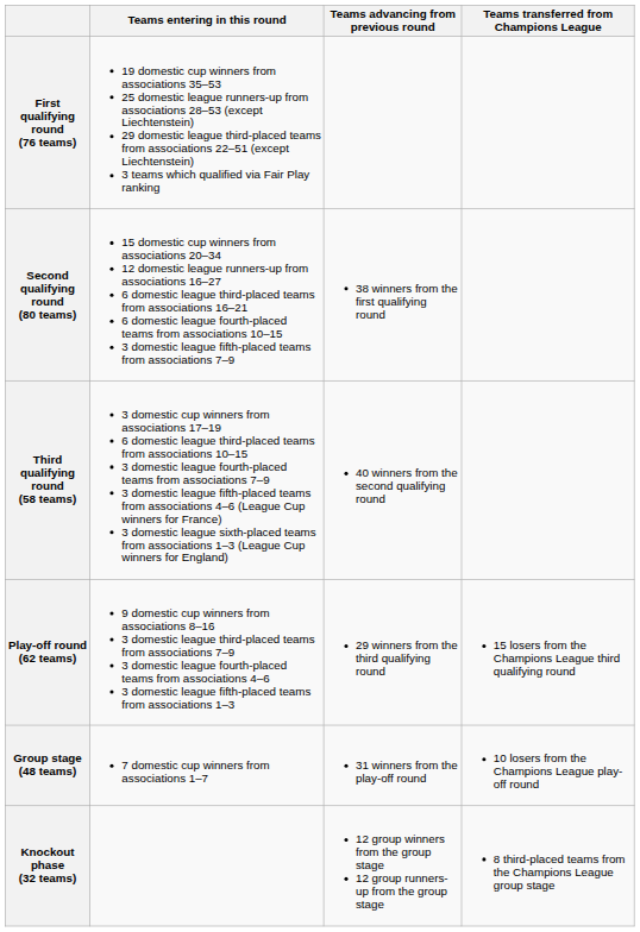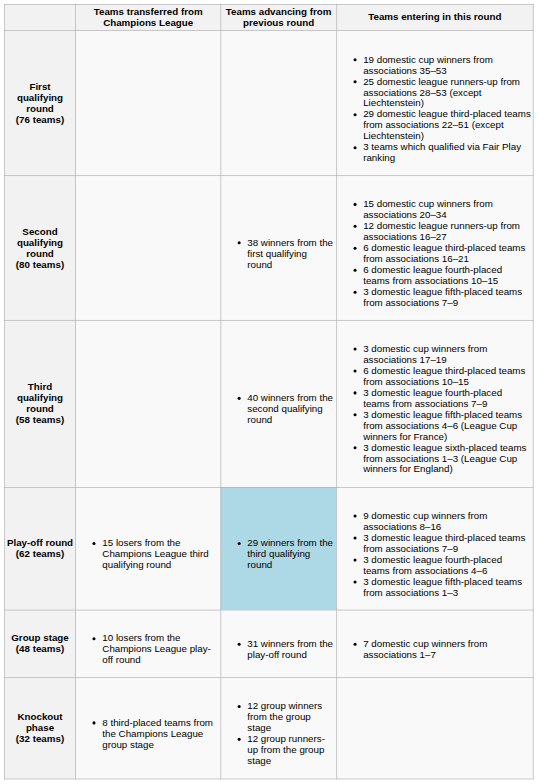columns swapped: Teams entering in this round <-> Teams transferred from Champions League
Play-off round (62 teams) | Teams advancing from previous round: no background -> lightblue background
